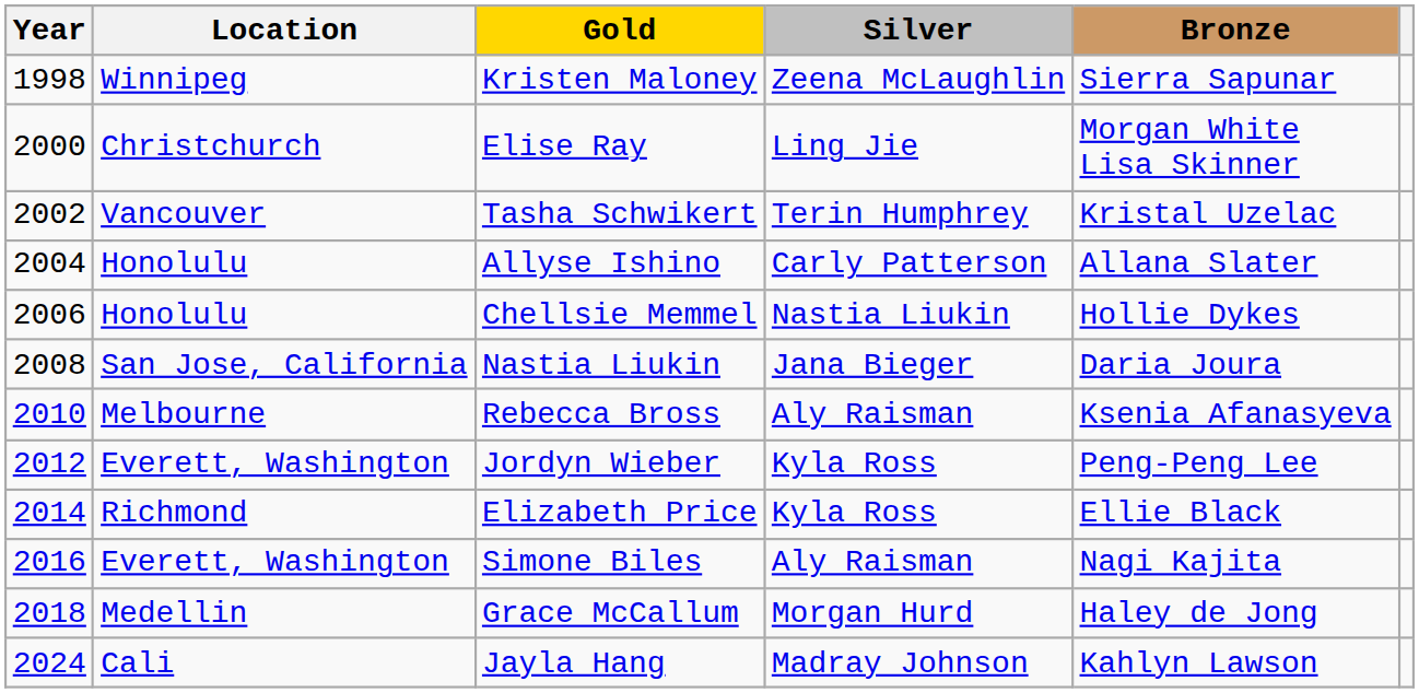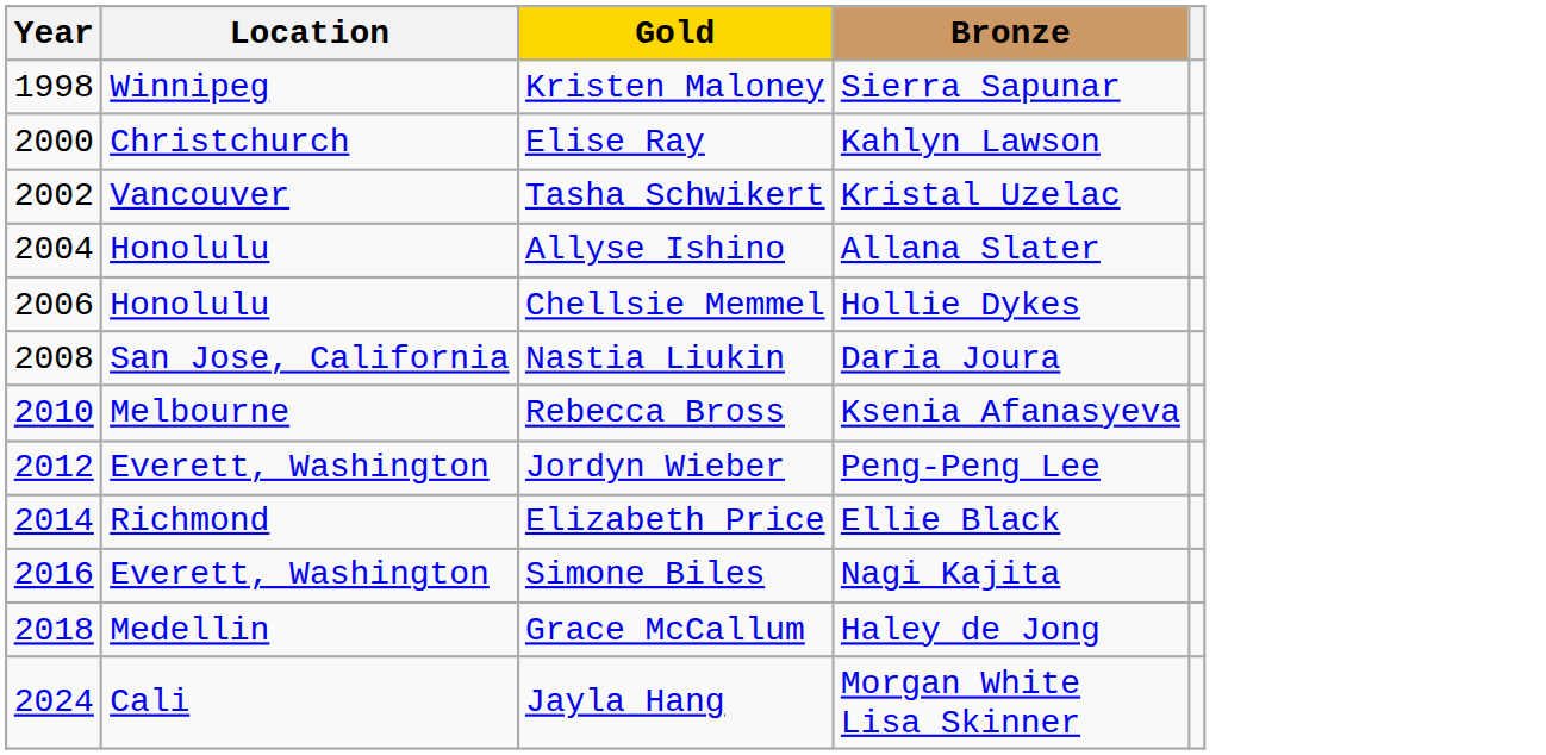- column: Silver | Zeena McLaughlin | Ling Jie | Terin Humphrey | Carly Patterson | Nastia Liukin | Jana Bieger | Aly Raisman | Kyla Ross | Kyla Ross | Aly Raisman | Morgan Hurd | Madray Johnson
Elise Ray | Bronze: Morgan White Lisa Skinner -> Kahlyn Lawson
Jayla Hang | Bronze: Kahlyn Lawson -> Morgan White Lisa Skinner
